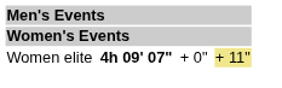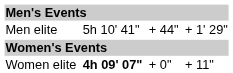+ row: Men elite | 5h 10' 41" | + 44" | + 1' 29"
Women elite | column 7: khaki background -> no background
